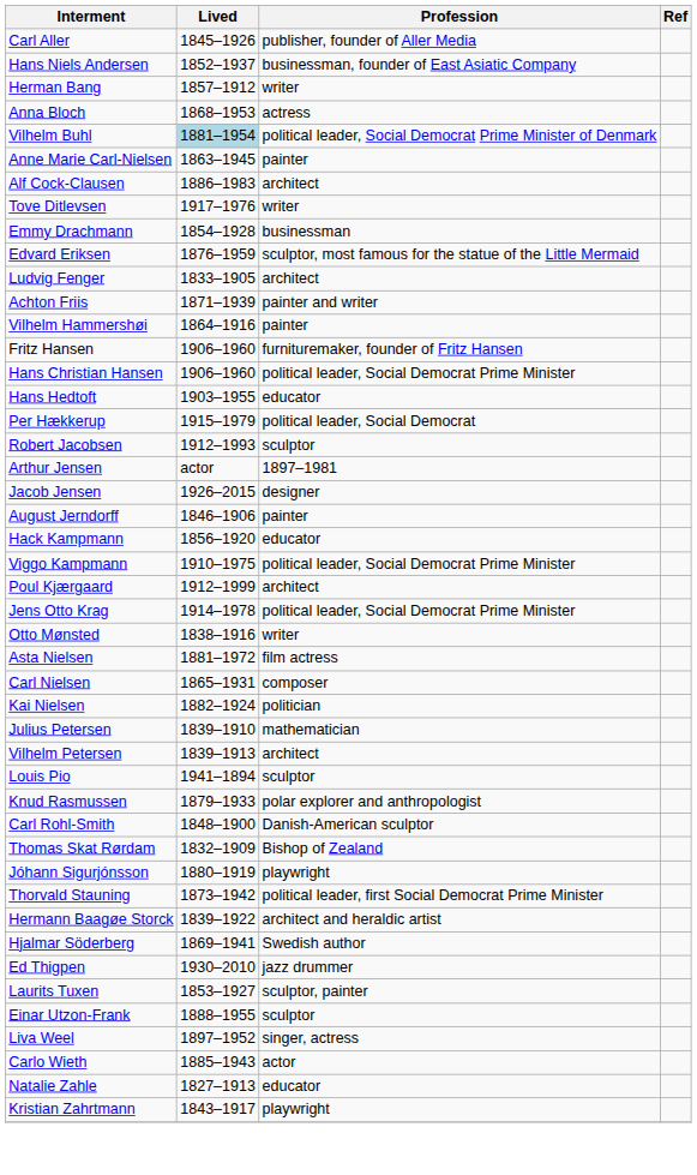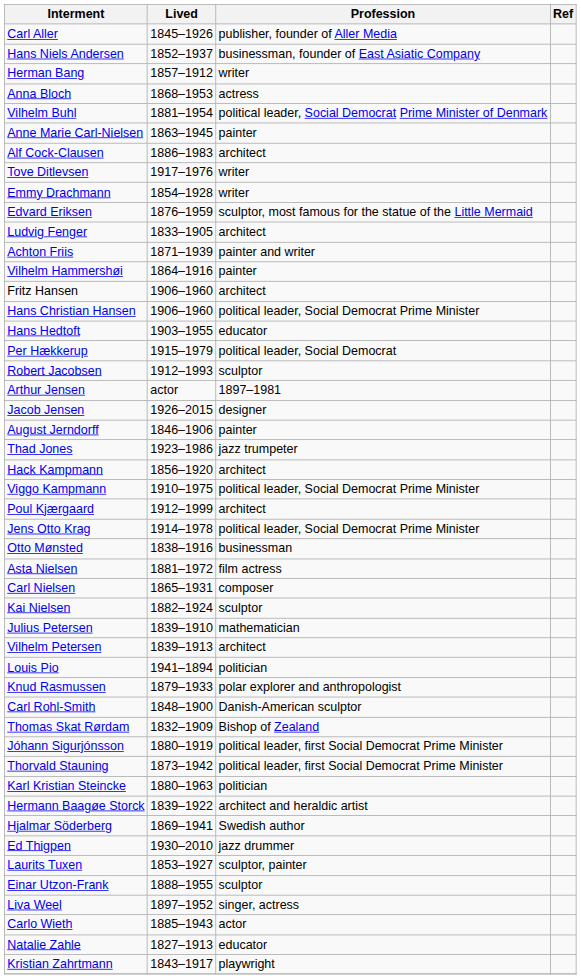Vilhelm Buhl | Lived: lightblue background -> no background
Emmy Drachmann | Profession: businessman -> writer
Fritz Hansen | Profession: furnituremaker, founder of Fritz Hansen -> architect
+ row: Thad Jones | 1923–1986 | jazz trumpeter
Hack Kampmann | Profession: educator -> architect
Otto Mønsted | Profession: writer -> businessman
Kai Nielsen | Profession: politician -> sculptor
Louis Pio | Profession: sculptor -> politician
Jóhann Sigurjónsson | Profession: playwright -> political leader, first Social Democrat Prime Minister
+ row: Karl Kristian Steincke | 1880–1963 | politician
